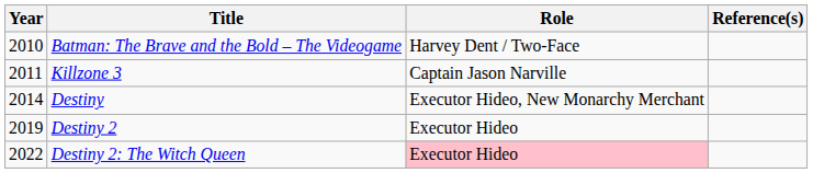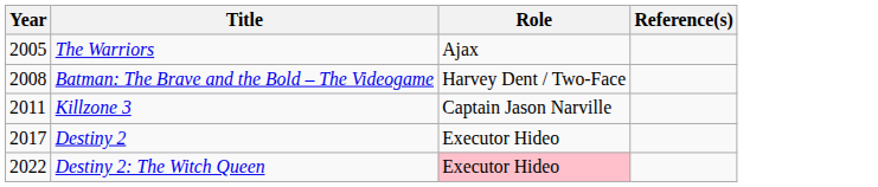+ row: 2005 | The Warriors | Ajax
Batman: The Brave and the Bold – The Videogame | Year: 2010 -> 2008
- row: 2014 | Destiny | Executor Hideo, New Monarchy Merchant
Destiny 2 | Year: 2019 -> 2017
